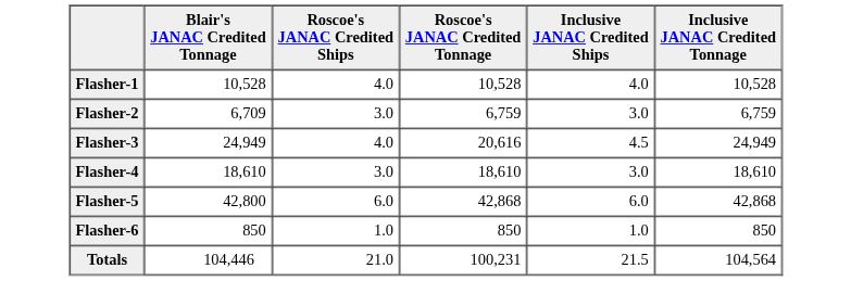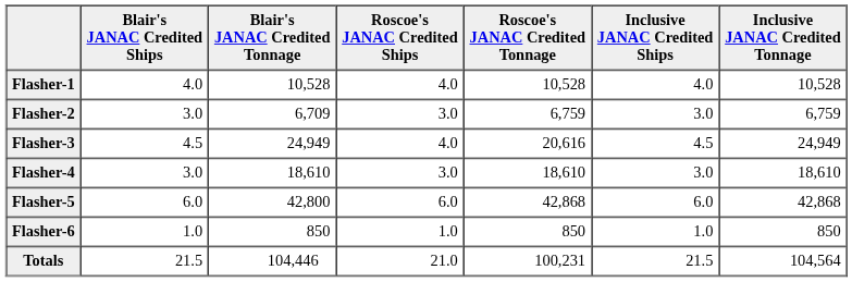+ column: Blair's JANAC Credited Ships | 4.0 | 3.0 | 4.5 | 3.0 | 6.0 | 1.0 | 21.5
